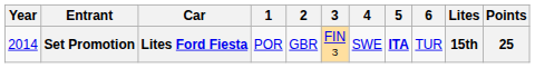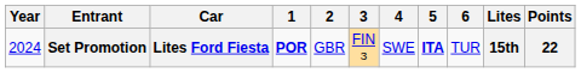Set Promotion | Year: 2014 -> 2024
Set Promotion | 1: normal -> bold
Set Promotion | Points: 25 -> 22
